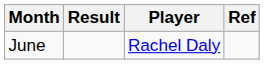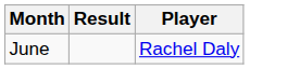- column: Ref
